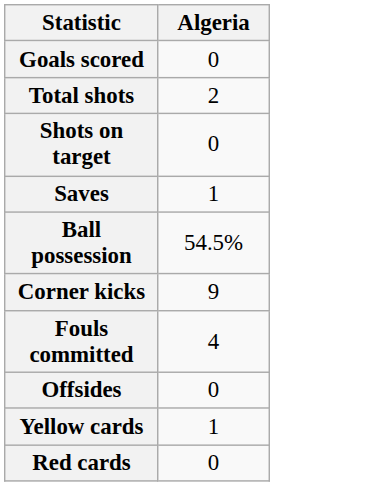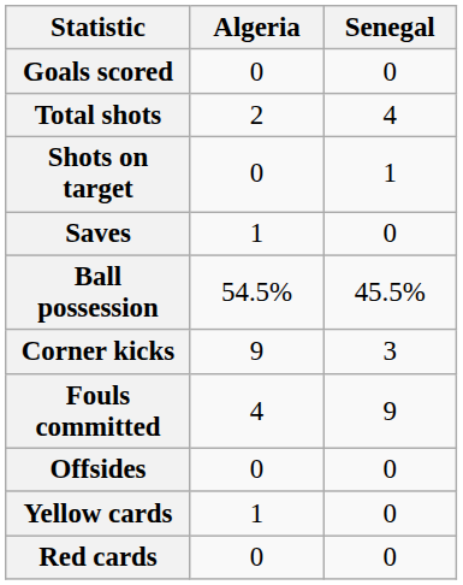+ column: Senegal | 0 | 4 | 1 | 0 | 45.5% | 3 | 9 | 0 | 0 | 0
